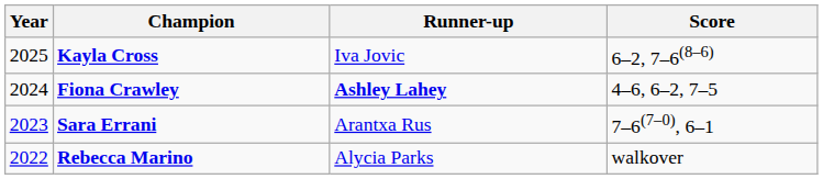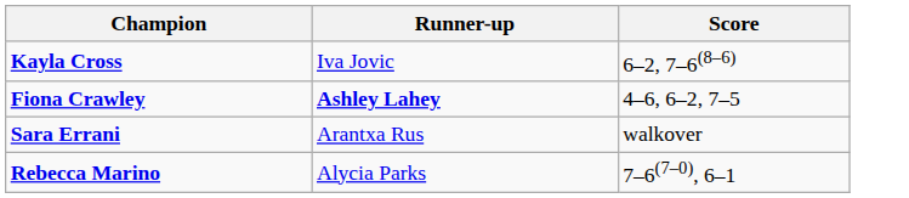- column: Year | 2025 | 2024 | 2023 | 2022
Sara Errani | Score: 7–6(7–0), 6–1 -> walkover
Rebecca Marino | Score: walkover -> 7–6(7–0), 6–1
